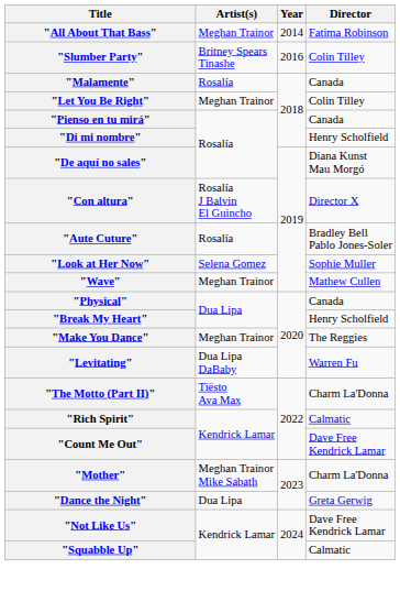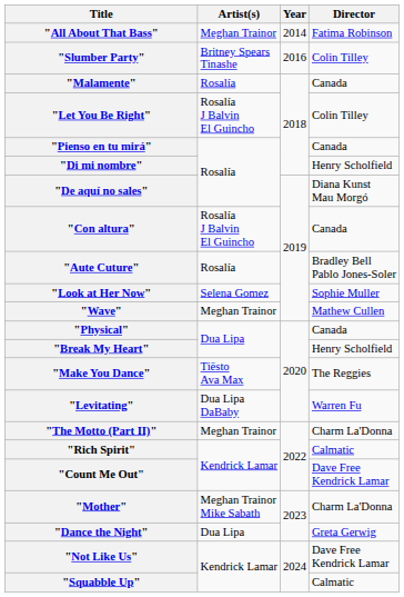"Let You Be Right" | Artist(s): Meghan Trainor -> Rosalía J Balvin El Guincho
"Con altura" | Director: Director X -> Canada
"Make You Dance" | Artist(s): Meghan Trainor -> Tiësto Ava Max
"The Motto (Part II)" | Artist(s): Tiësto Ava Max -> Meghan Trainor
